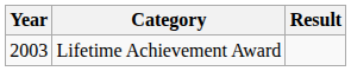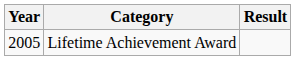Lifetime Achievement Award | Year: 2003 -> 2005
